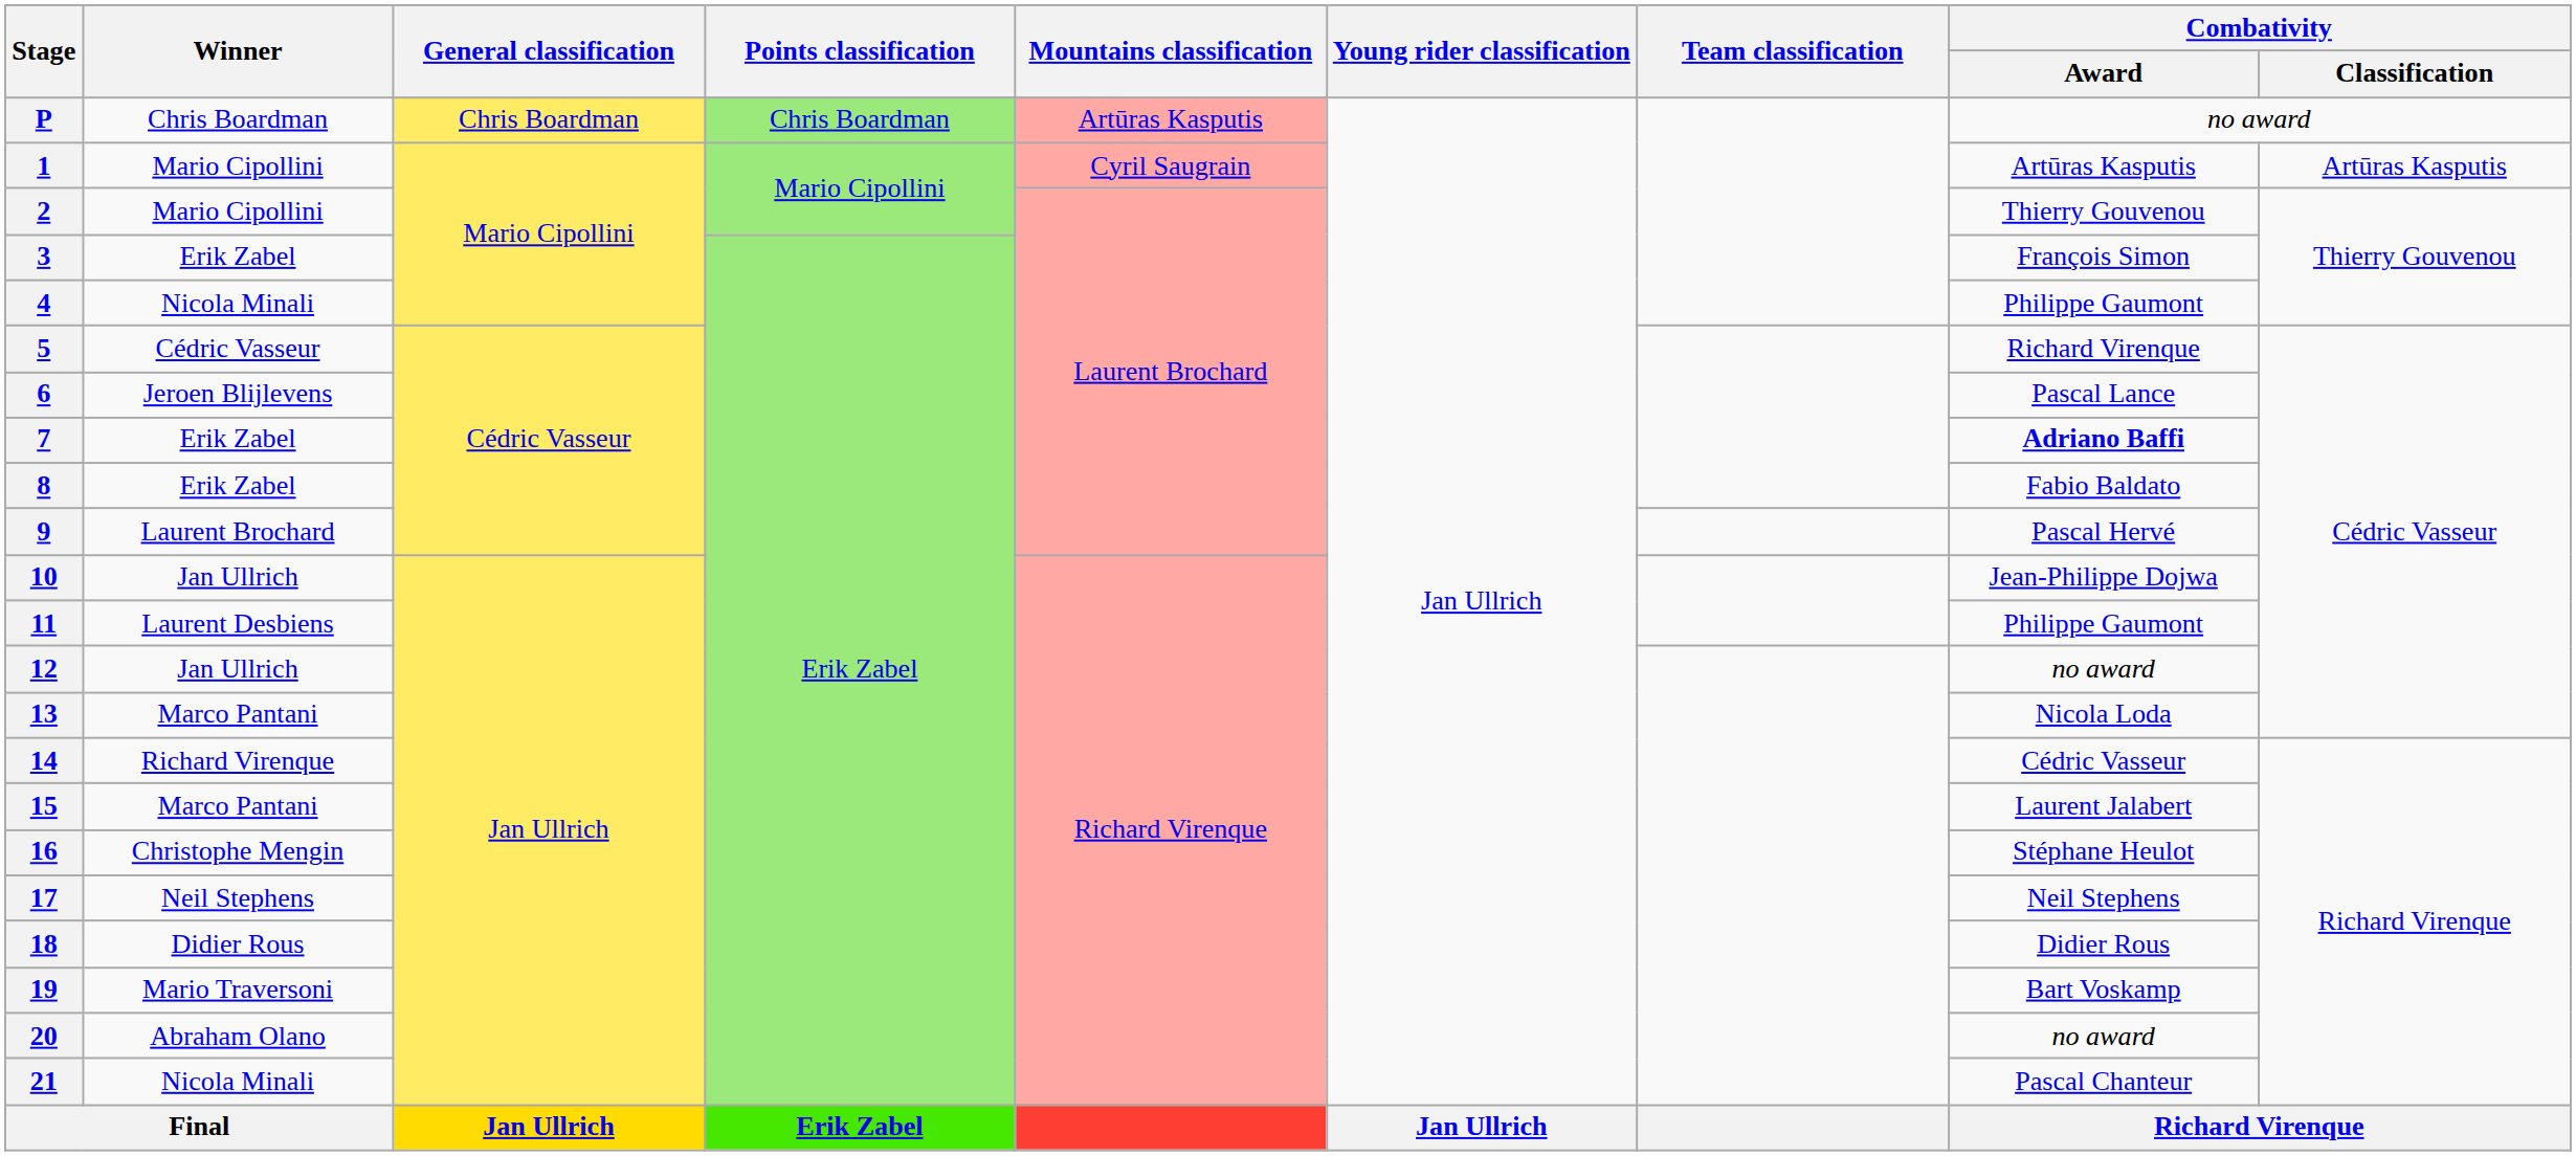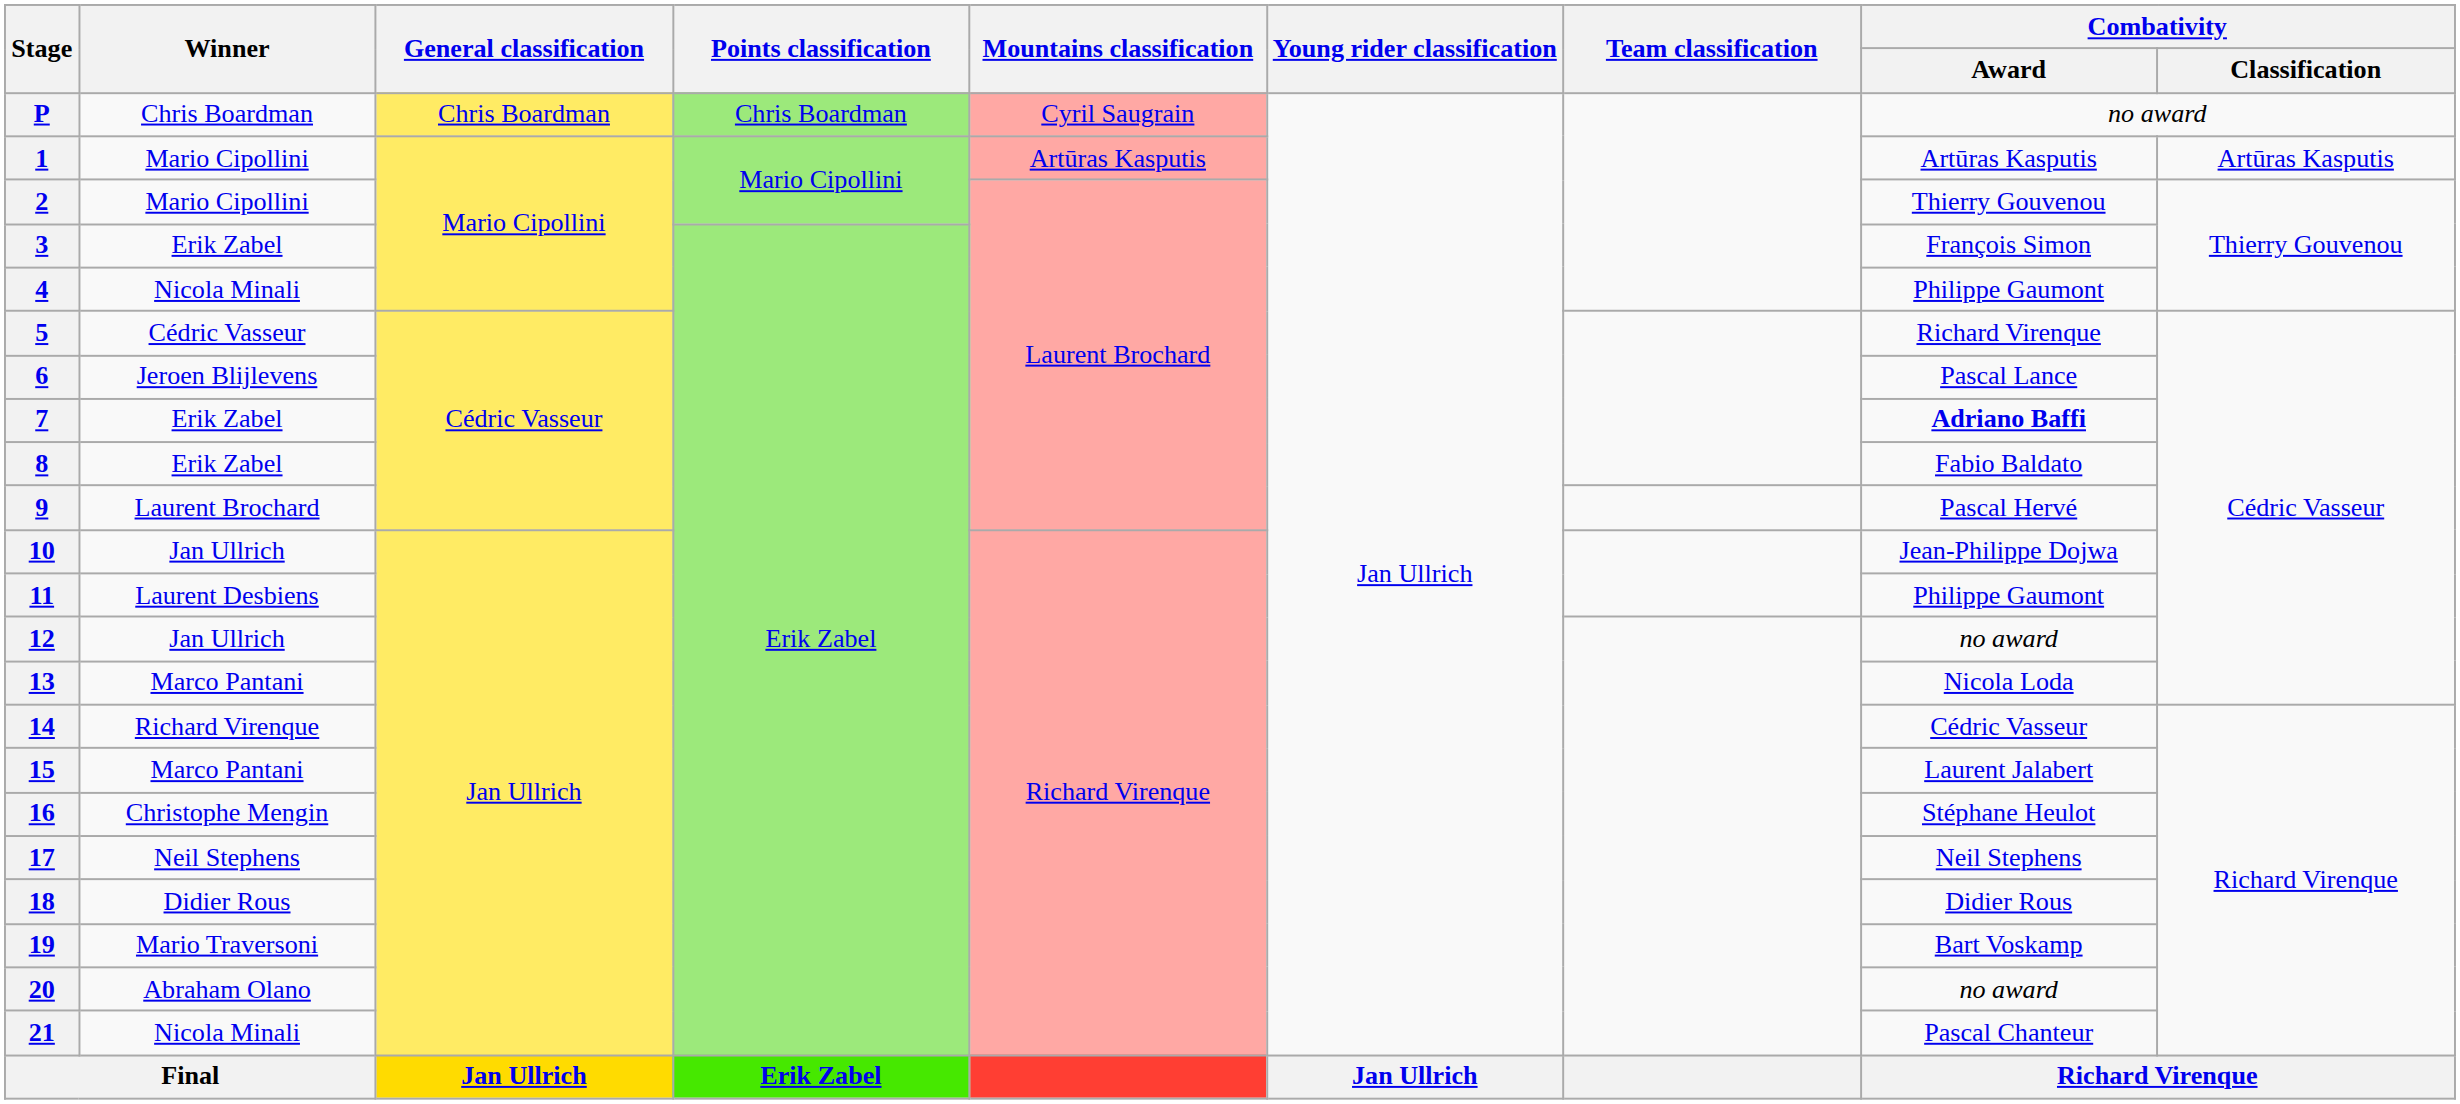P | Mountains classification: Artūras Kasputis -> Cyril Saugrain
1 | Mountains classification: Cyril Saugrain -> Artūras Kasputis
